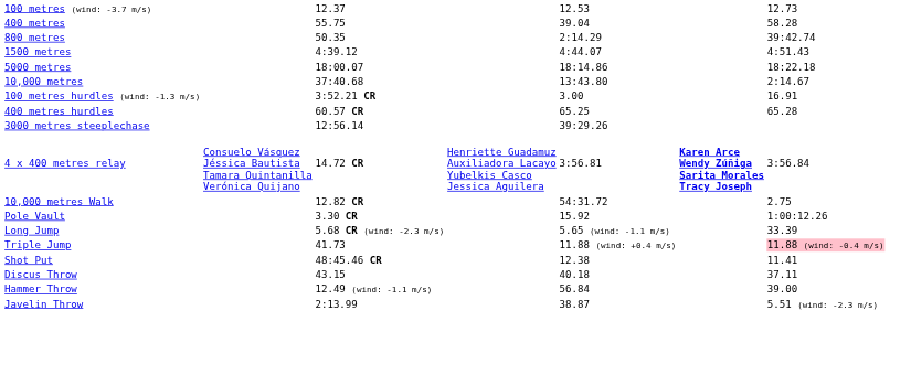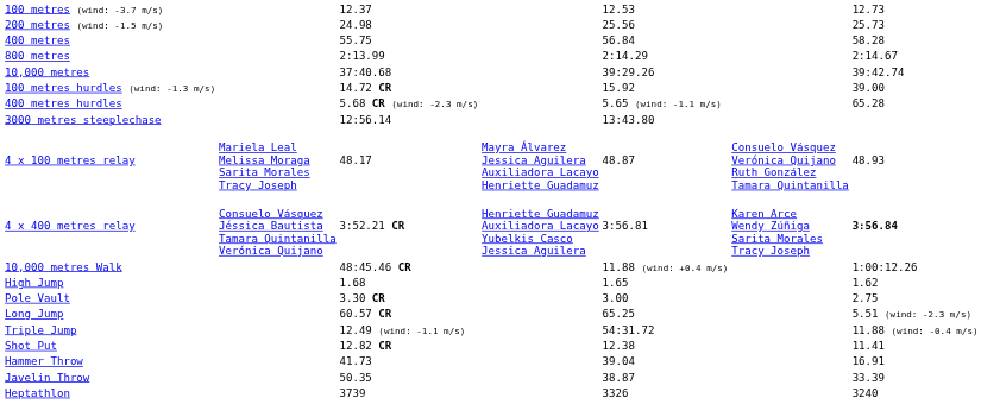+ row: 200 metres (wind: -1.5 m/s) | 24.98 | 25.56 | 25.73
400 metres | column 5: 39.04 -> 56.84
800 metres | column 3: 50.35 -> 2:13.99
800 metres | column 7: 39:42.74 -> 2:14.67
- row: 1500 metres | 4:39.12 | 4:44.07 | 4:51.43
- row: 5000 metres | 18:00.07 | 18:14.86 | 18:22.18
10,000 metres | column 5: 13:43.80 -> 39:29.26
10,000 metres | column 7: 2:14.67 -> 39:42.74
100 metres hurdles (wind: -1.3 m/s) | column 3: 3:52.21 CR -> 14.72 CR
100 metres hurdles (wind: -1.3 m/s) | column 5: 3.00 -> 15.92
100 metres hurdles (wind: -1.3 m/s) | column 7: 16.91 -> 39.00
400 metres hurdles | column 3: 60.57 CR -> 5.68 CR (wind: -2.3 m/s)
400 metres hurdles | column 5: 65.25 -> 5.65 (wind: -1.1 m/s)
3000 metres steeplechase | column 5: 39:29.26 -> 13:43.80
+ row: 4 x 100 metres relay | Mariela Leal Melissa Moraga Sarita Morales Tracy Joseph | 48.17 | Mayra Álvarez Jessica Aguilera Auxiliadora Lacayo Henriette Guadamuz | 48.87 | Consuelo Vásquez Verónica Quijano Ruth González Tamara Quintanilla | 48.93
4 x 400 metres relay | column 3: 14.72 CR -> 3:52.21 CR
4 x 400 metres relay | column 6: bold -> normal
4 x 400 metres relay | column 7: normal -> bold
10,000 metres Walk | column 3: 12.82 CR -> 48:45.46 CR
10,000 metres Walk | column 5: 54:31.72 -> 11.88 (wind: +0.4 m/s)
10,000 metres Walk | column 7: 2.75 -> 1:00:12.26
+ row: High Jump | 1.68 | 1.65 | 1.62
Pole Vault | column 5: 15.92 -> 3.00
Pole Vault | column 7: 1:00:12.26 -> 2.75
Long Jump | column 3: 5.68 CR (wind: -2.3 m/s) -> 60.57 CR
Long Jump | column 5: 5.65 (wind: -1.1 m/s) -> 65.25
Long Jump | column 7: 33.39 -> 5.51 (wind: -2.3 m/s)
Triple Jump | column 3: 41.73 -> 12.49 (wind: -1.1 m/s)
Triple Jump | column 5: 11.88 (wind: +0.4 m/s) -> 54:31.72
Triple Jump | column 7: pink background -> no background
Shot Put | column 3: 48:45.46 CR -> 12.82 CR
- row: Discus Throw | 43.15 | 40.18 | 37.11
Hammer Throw | column 3: 12.49 (wind: -1.1 m/s) -> 41.73
Hammer Throw | column 5: 56.84 -> 39.04
Hammer Throw | column 7: 39.00 -> 16.91
Javelin Throw | column 3: 2:13.99 -> 50.35
Javelin Throw | column 7: 5.51 (wind: -2.3 m/s) -> 33.39
+ row: Heptathlon | 3739 | 3326 | 3240
